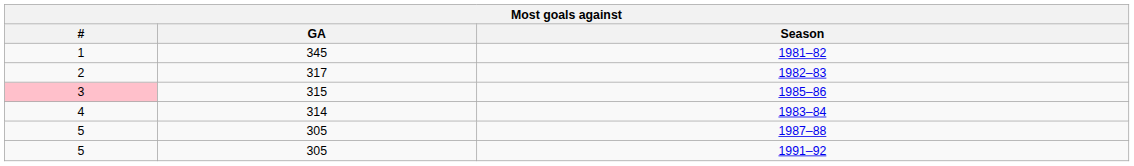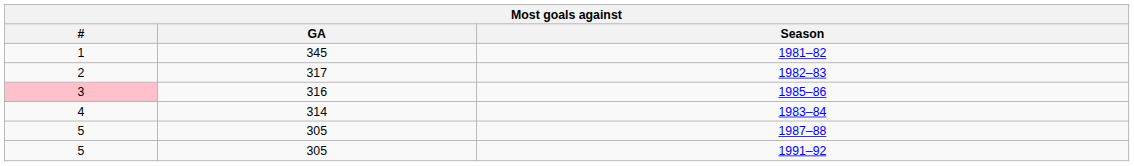1985–86 | GA: 315 -> 316
